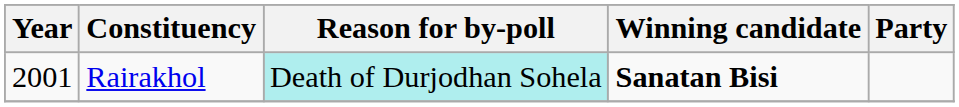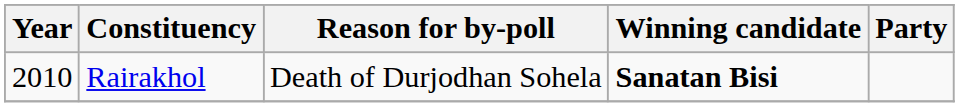Rairakhol | Year: 2001 -> 2010
Rairakhol | Reason for by-poll: paleturquoise background -> no background
